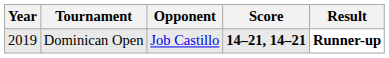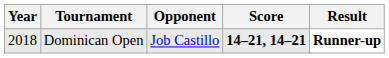Dominican Open | Year: 2019 -> 2018
